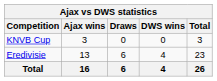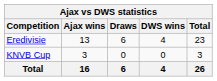rows swapped: Eredivisie <-> KNVB Cup
